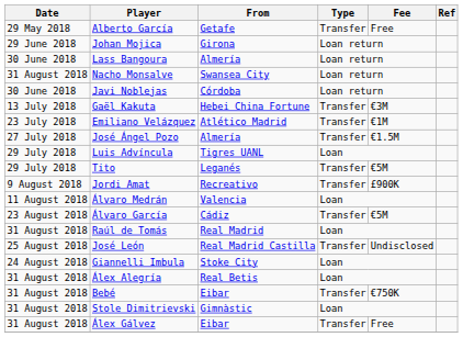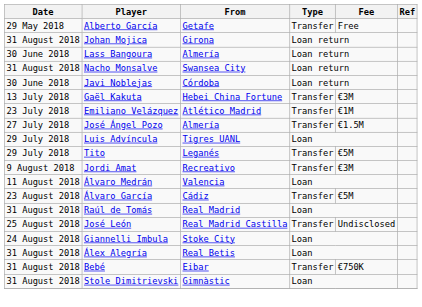Johan Mojica | Date: 29 June 2018 -> 31 August 2018
Jordi Amat | Fee: £900K -> €3M
- row: 31 August 2018 | Álex Gálvez | Eibar | Transfer | Free
